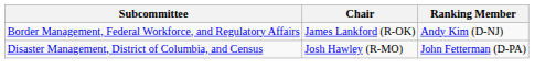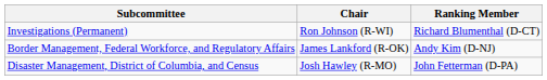+ row: Investigations (Permanent) | Ron Johnson (R-WI) | Richard Blumenthal (D-CT)
